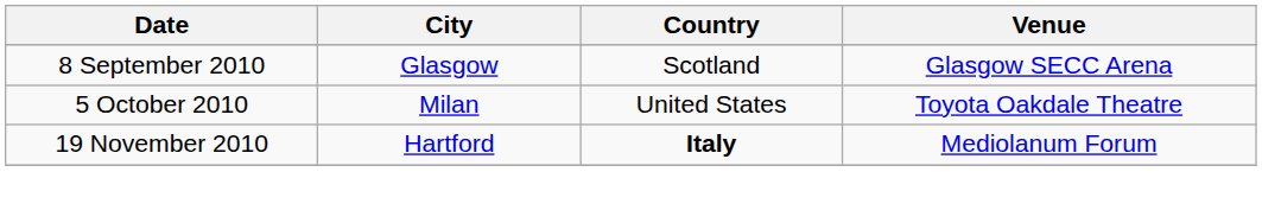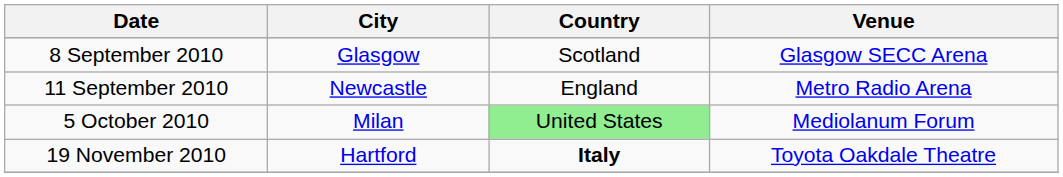+ row: 11 September 2010 | Newcastle | England | Metro Radio Arena
5 October 2010 | Country: no background -> lightgreen background
5 October 2010 | Venue: Toyota Oakdale Theatre -> Mediolanum Forum
19 November 2010 | Venue: Mediolanum Forum -> Toyota Oakdale Theatre
